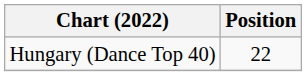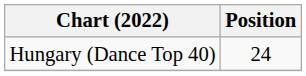Hungary (Dance Top 40) | Position: 22 -> 24
